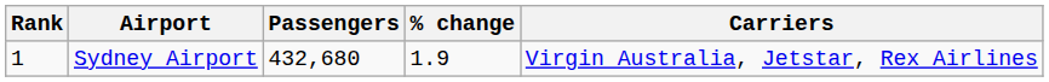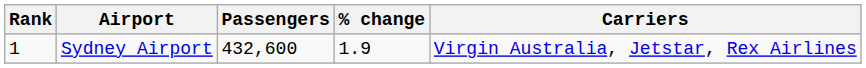Sydney Airport | Passengers: 432,680 -> 432,600
